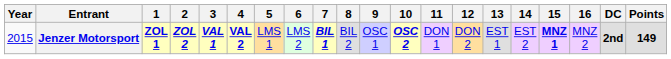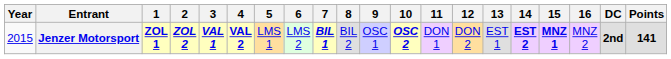Jenzer Motorsport | 14: normal -> bold
Jenzer Motorsport | Points: 149 -> 141
